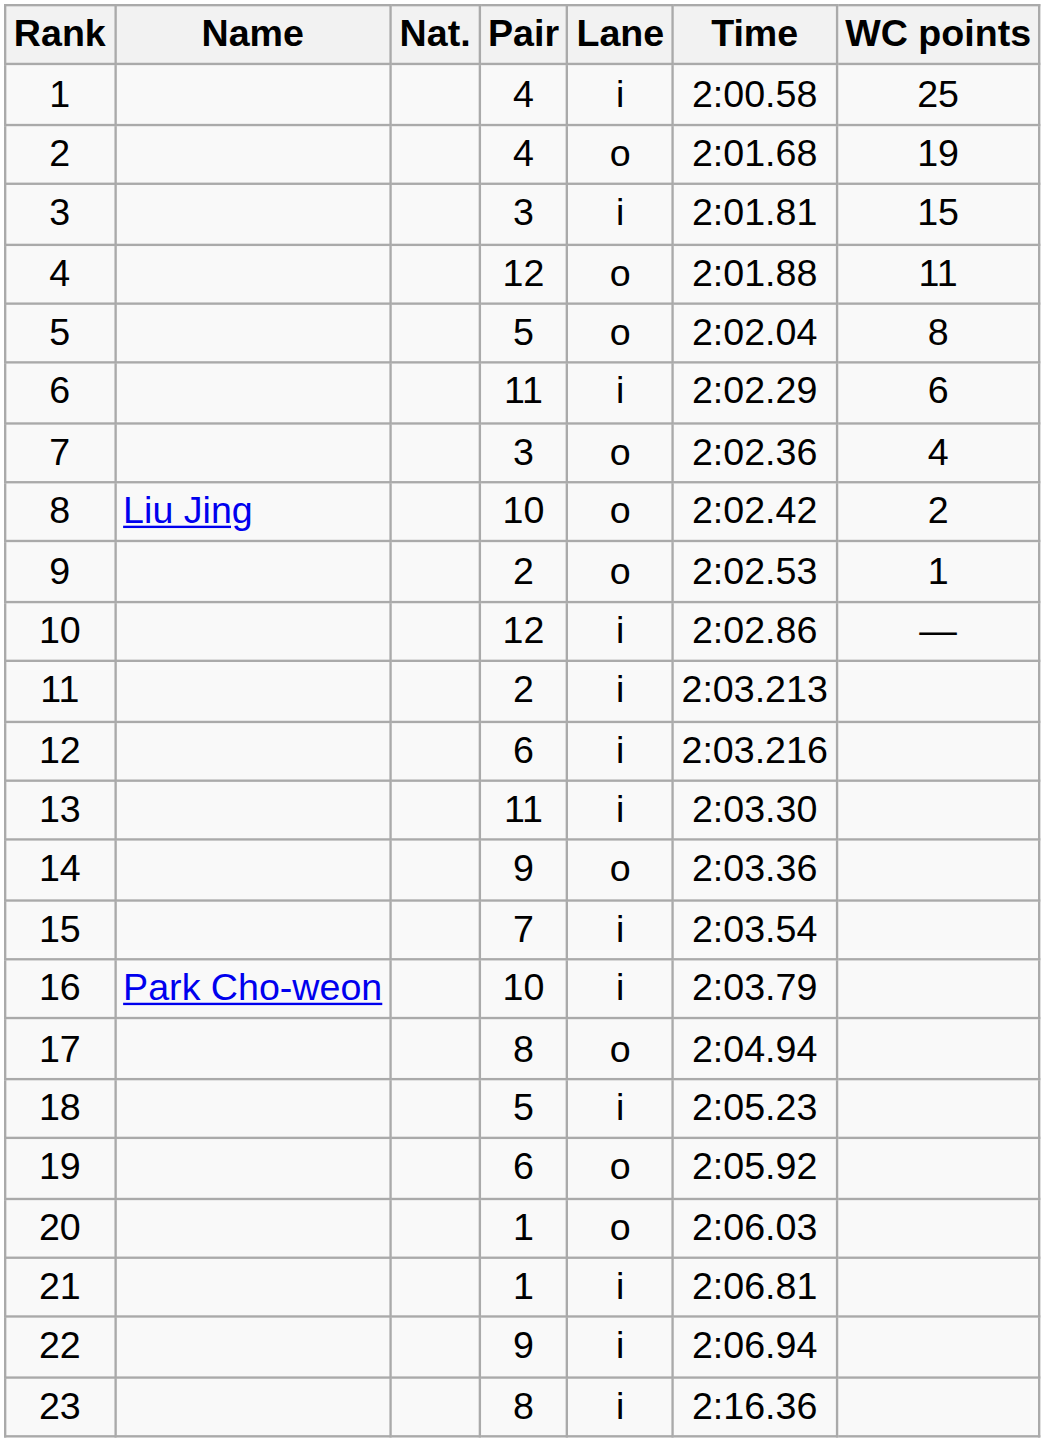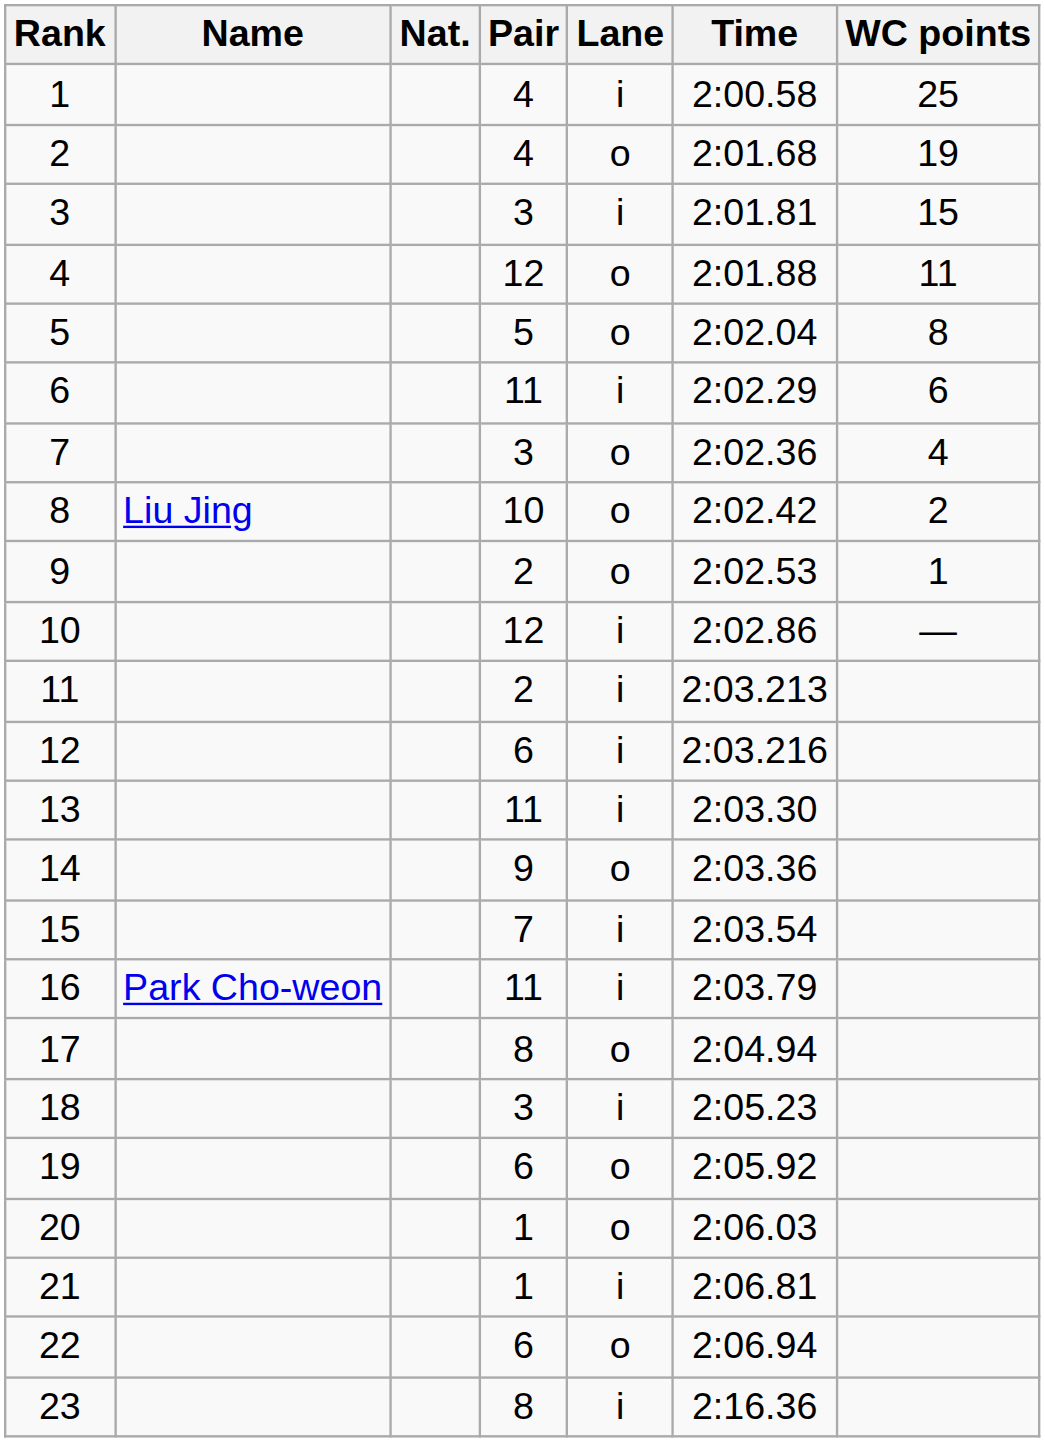16 | Pair: 10 -> 11
18 | Pair: 5 -> 3
22 | Pair: 9 -> 6
22 | Lane: i -> o
